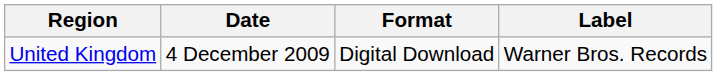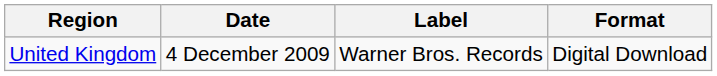columns swapped: Format <-> Label
